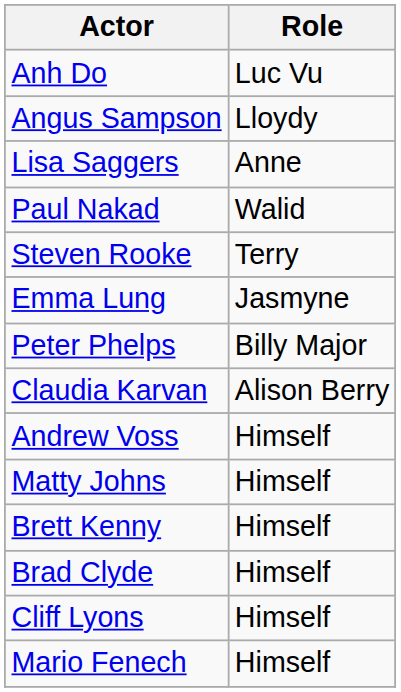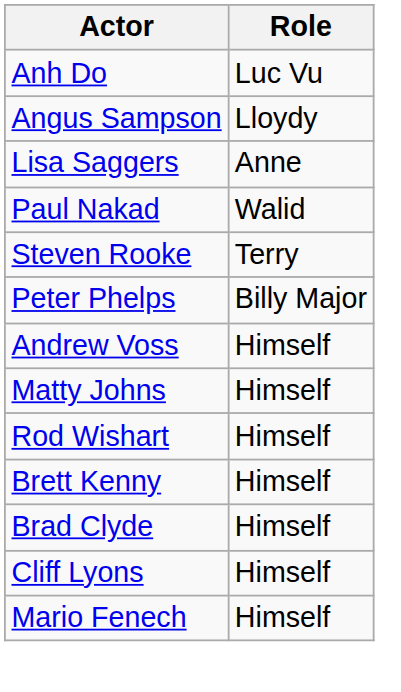- row: Emma Lung | Jasmyne
- row: Claudia Karvan | Alison Berry
+ row: Rod Wishart | Himself
